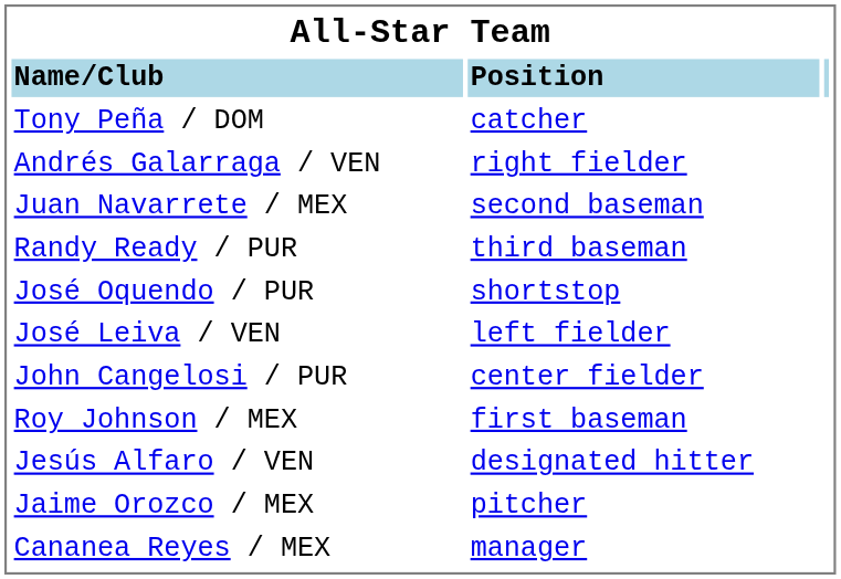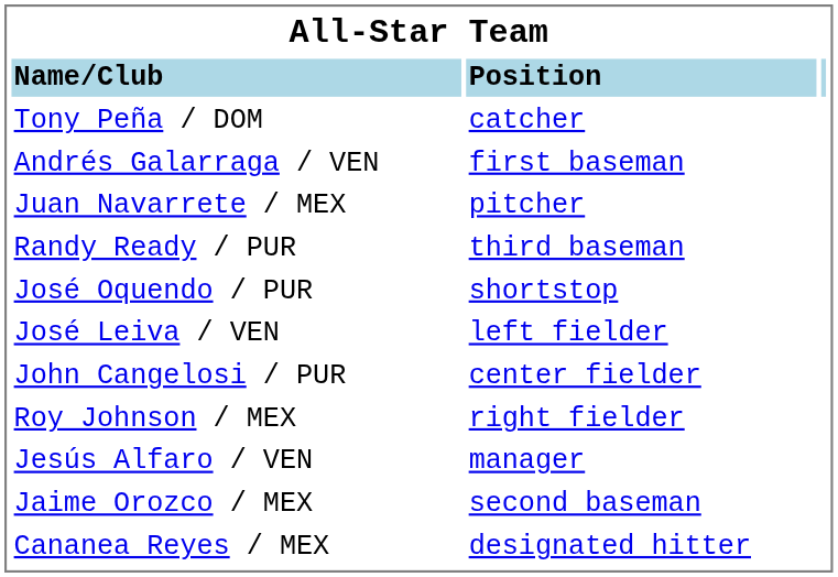Andrés Galarraga / VEN | column 2: right fielder -> first baseman
Juan Navarrete / MEX | column 2: second baseman -> pitcher
Roy Johnson / MEX | column 2: first baseman -> right fielder
Jesús Alfaro / VEN | column 2: designated hitter -> manager
Jaime Orozco / MEX | column 2: pitcher -> second baseman
Cananea Reyes / MEX | column 2: manager -> designated hitter
